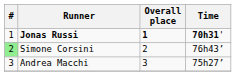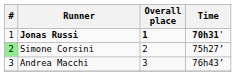Simone Corsini | Time: 76h43’ -> 75h27’
Andrea Macchi | Time: 75h27’ -> 76h43’
